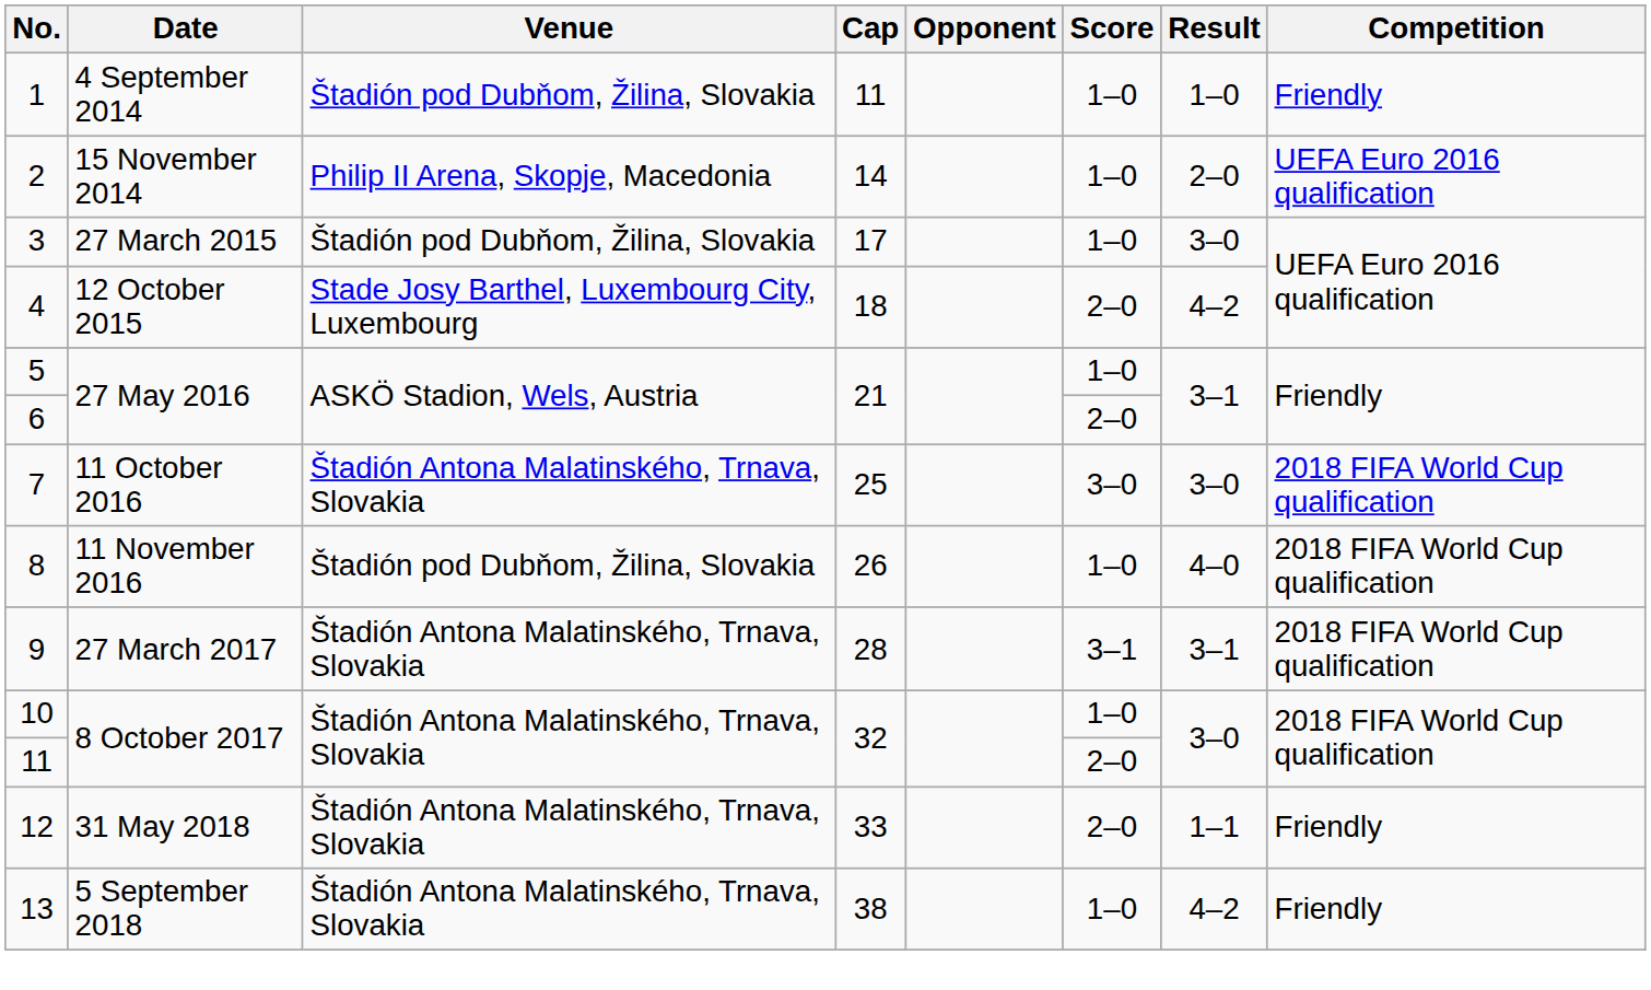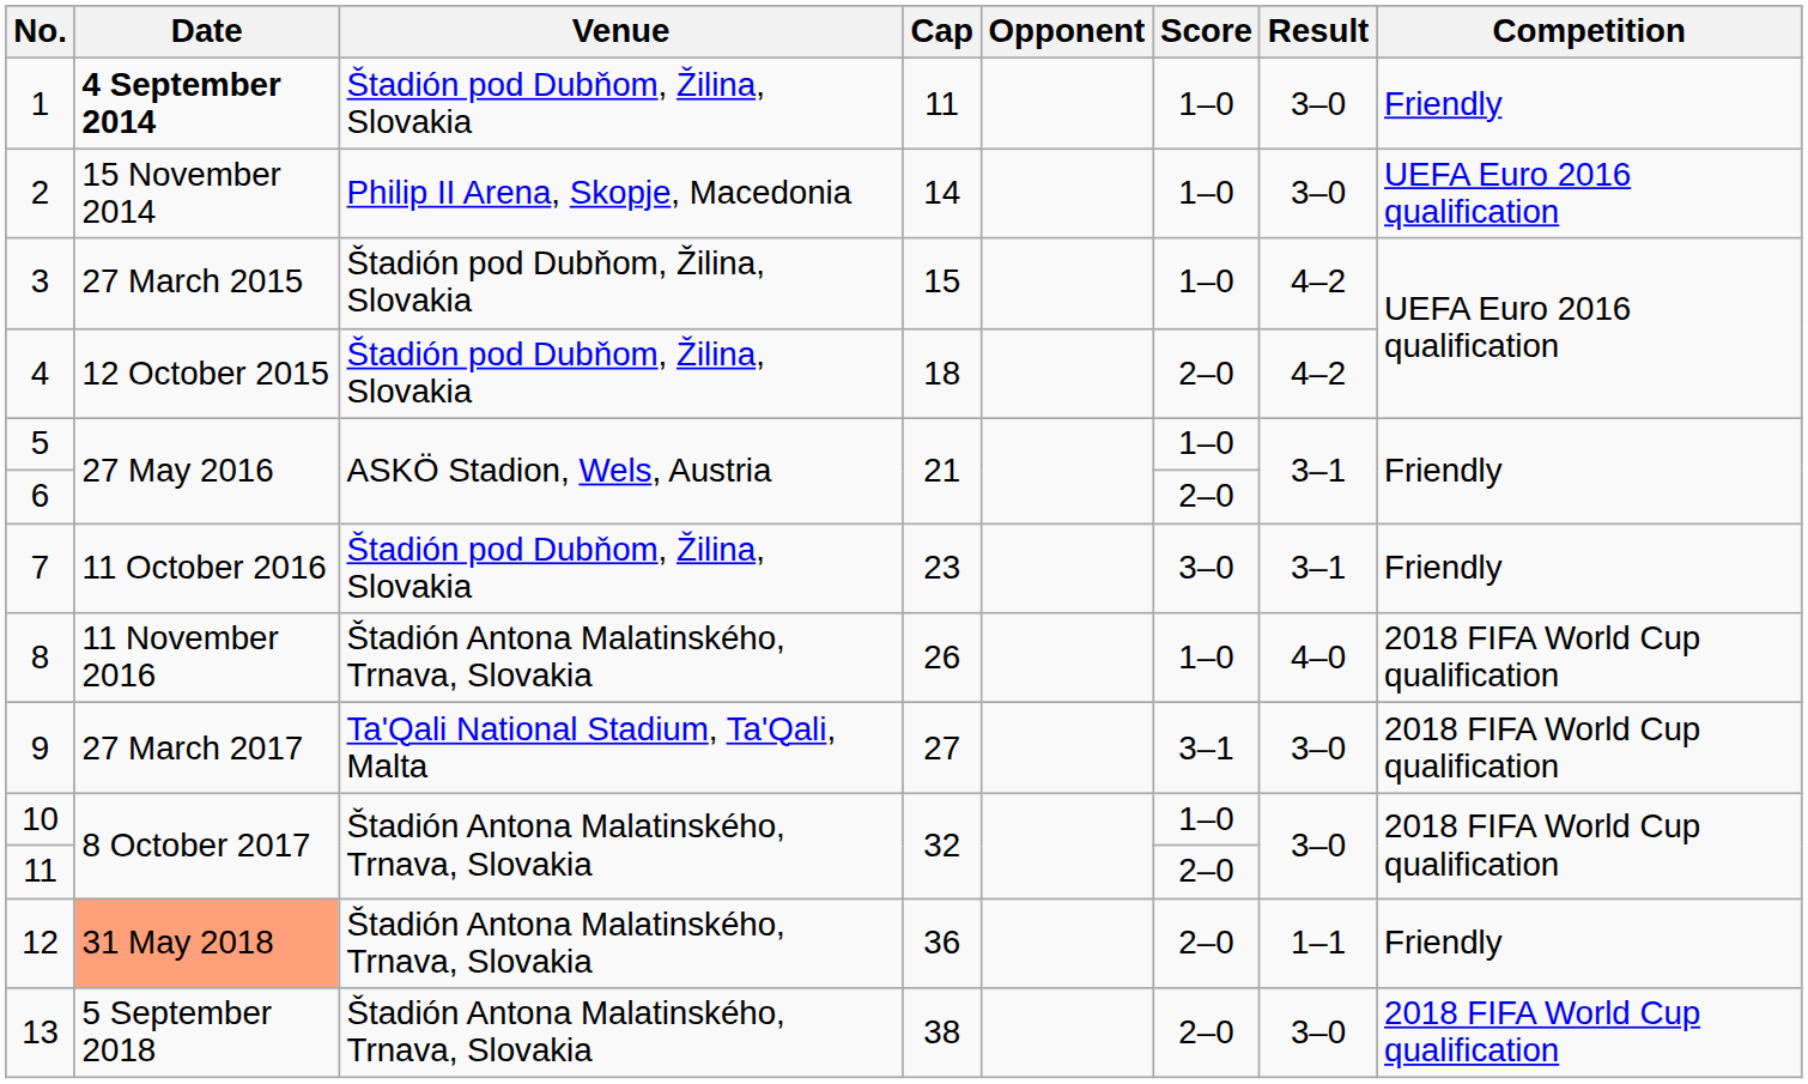1 | Date: normal -> bold
1 | Result: 1–0 -> 3–0
2 | Result: 2–0 -> 3–0
3 | Cap: 17 -> 15
3 | Result: 3–0 -> 4–2
4 | Venue: Stade Josy Barthel, Luxembourg City, Luxembourg -> Štadión pod Dubňom, Žilina, Slovakia
7 | Venue: Štadión Antona Malatinského, Trnava, Slovakia -> Štadión pod Dubňom, Žilina, Slovakia
7 | Cap: 25 -> 23
7 | Result: 3–0 -> 3–1
7 | Competition: 2018 FIFA World Cup qualification -> Friendly
8 | Venue: Štadión pod Dubňom, Žilina, Slovakia -> Štadión Antona Malatinského, Trnava, Slovakia
9 | Venue: Štadión Antona Malatinského, Trnava, Slovakia -> Ta'Qali National Stadium, Ta'Qali, Malta
9 | Cap: 28 -> 27
9 | Result: 3–1 -> 3–0
12 | Date: no background -> lightsalmon background
12 | Cap: 33 -> 36
13 | Score: 1–0 -> 2–0
13 | Result: 4–2 -> 3–0
13 | Competition: Friendly -> 2018 FIFA World Cup qualification
